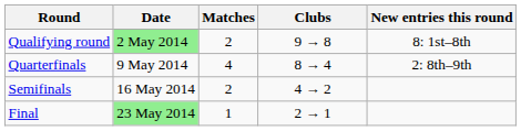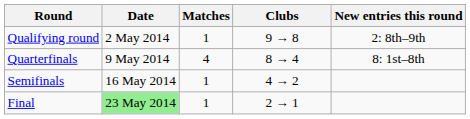Qualifying round | Date: lightgreen background -> no background
Qualifying round | Matches: 2 -> 1
Qualifying round | New entries this round: 8: 1st–8th -> 2: 8th–9th
Quarterfinals | New entries this round: 2: 8th–9th -> 8: 1st–8th
Semifinals | Matches: 2 -> 1
